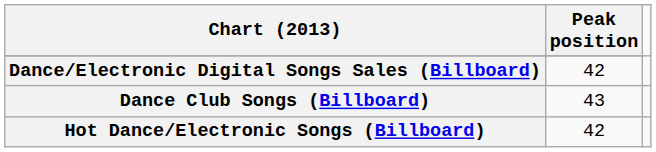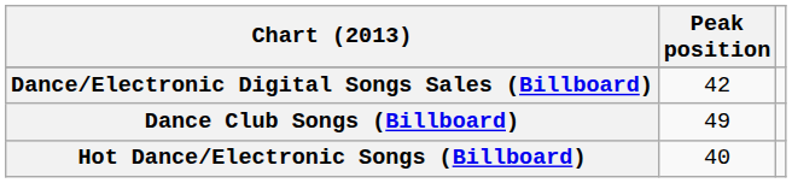Dance Club Songs (Billboard) | Peak position: 43 -> 49
Hot Dance/Electronic Songs (Billboard) | Peak position: 42 -> 40
